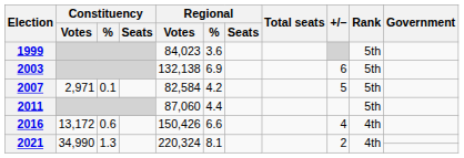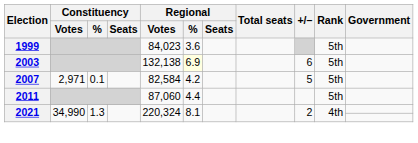2003 | Regional / %: no background -> lightyellow background
- row: 2016 | 13,172 | 0.6 | 150,426 | 6.6 | 4 | 4th
